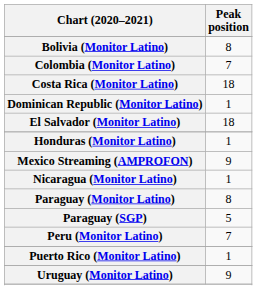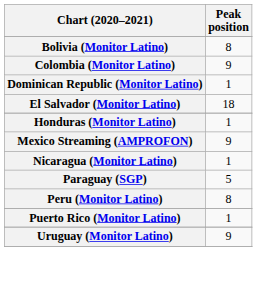Colombia (Monitor Latino) | Peak position: 7 -> 9
- row: Costa Rica (Monitor Latino) | 18
- row: Paraguay (Monitor Latino) | 8
Peru (Monitor Latino) | Peak position: 7 -> 8
